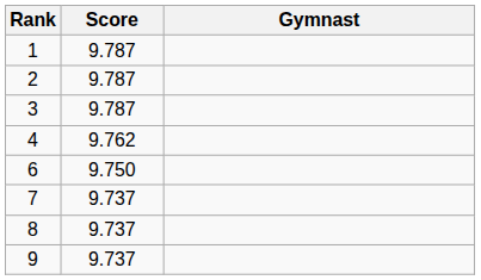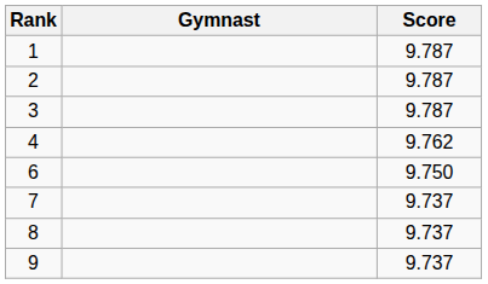columns swapped: Gymnast <-> Score
